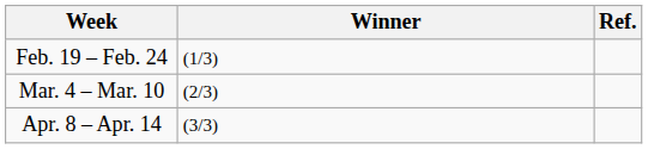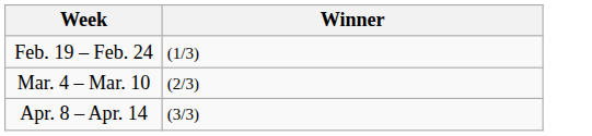- column: Ref.
